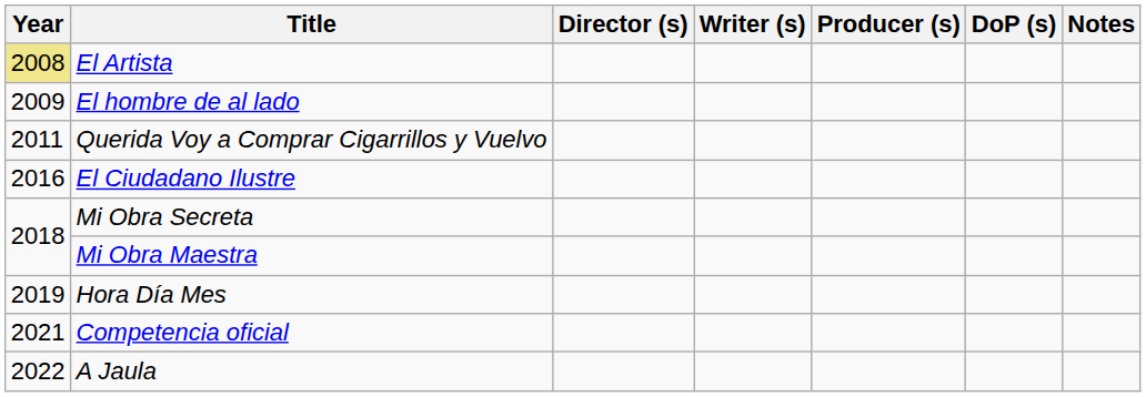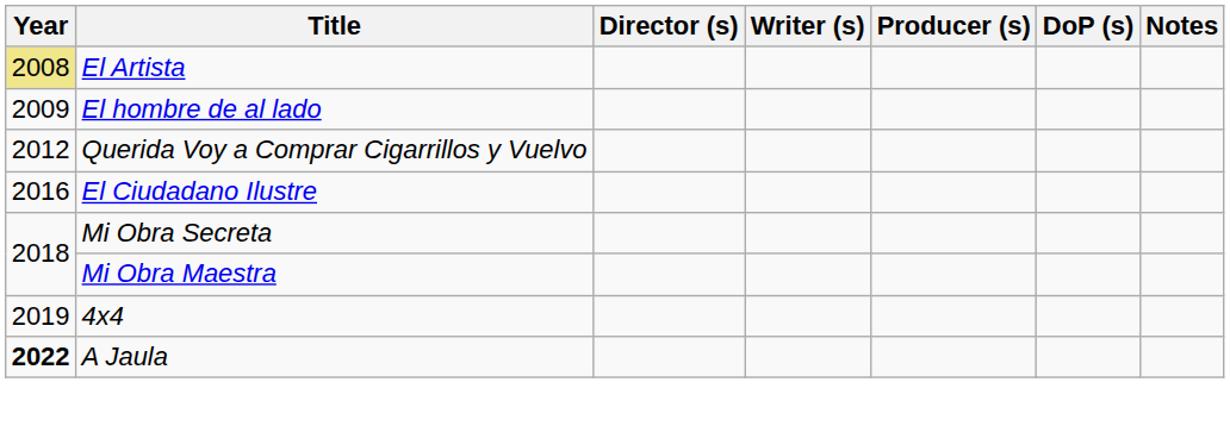Querida Voy a Comprar Cigarrillos y Vuelvo | Year: 2011 -> 2012
+ row: 2019 | 4x4
- row: 2019 | Hora Día Mes
- row: 2021 | Competencia oficial
A Jaula | Year: normal -> bold
